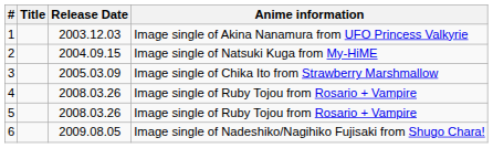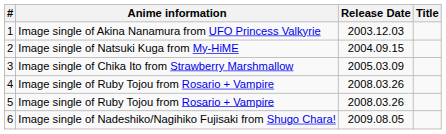columns swapped: Title <-> Anime information
